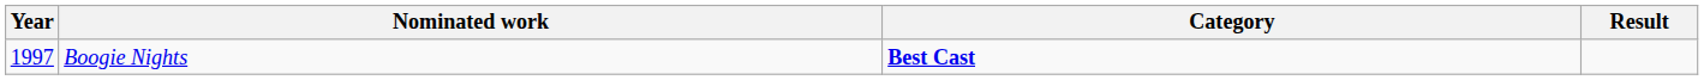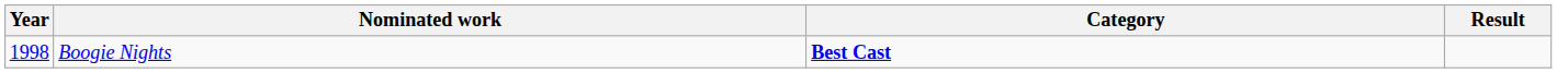Boogie Nights | Year: 1997 -> 1998
